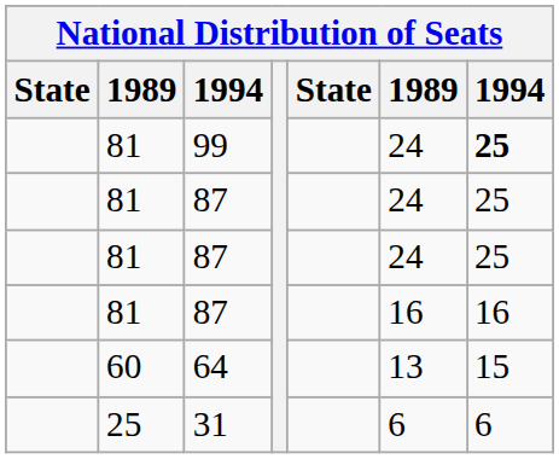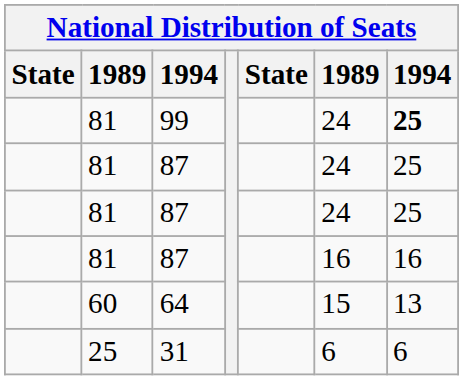64 | column 6: 13 -> 15
64 | column 7: 15 -> 13
